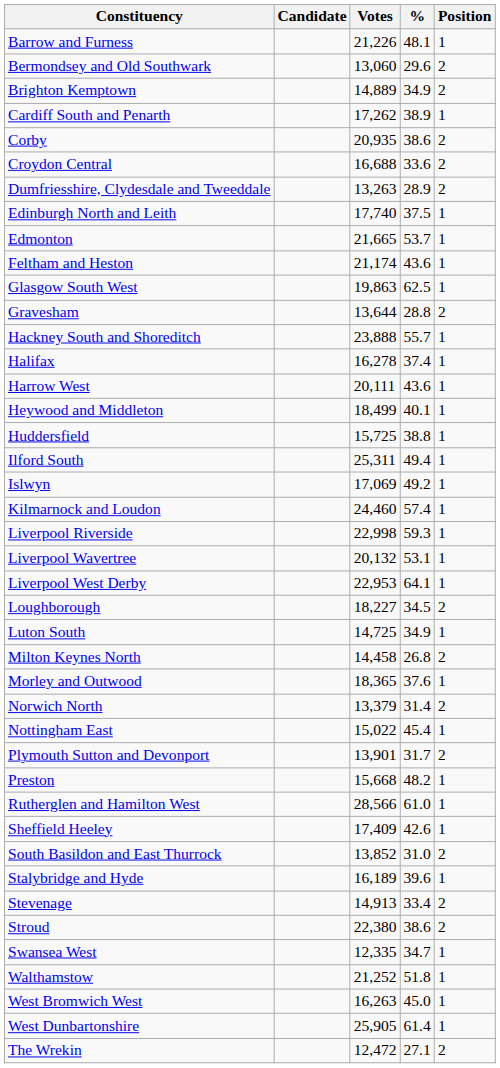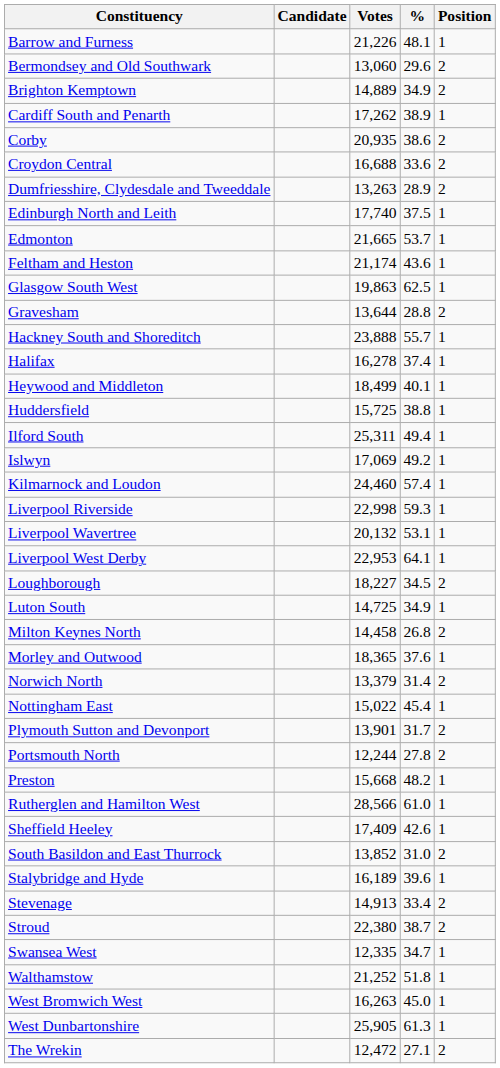- row: Harrow West | 20,111 | 43.6 | 1
+ row: Portsmouth North | 12,244 | 27.8 | 2
Stroud | %: 38.6 -> 38.7
West Dunbartonshire | %: 61.4 -> 61.3
